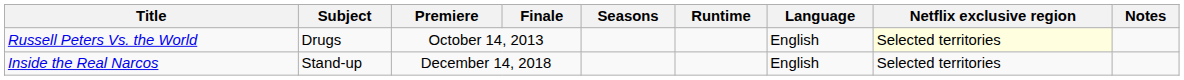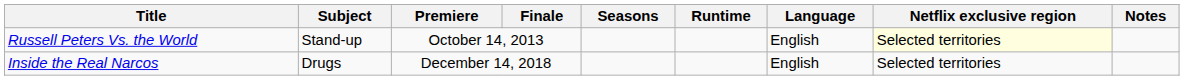Russell Peters Vs. the World | Subject: Drugs -> Stand-up
Inside the Real Narcos | Subject: Stand-up -> Drugs
